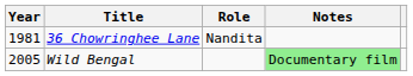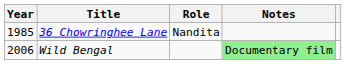36 Chowringhee Lane | Year: 1981 -> 1985
Wild Bengal | Year: 2005 -> 2006
